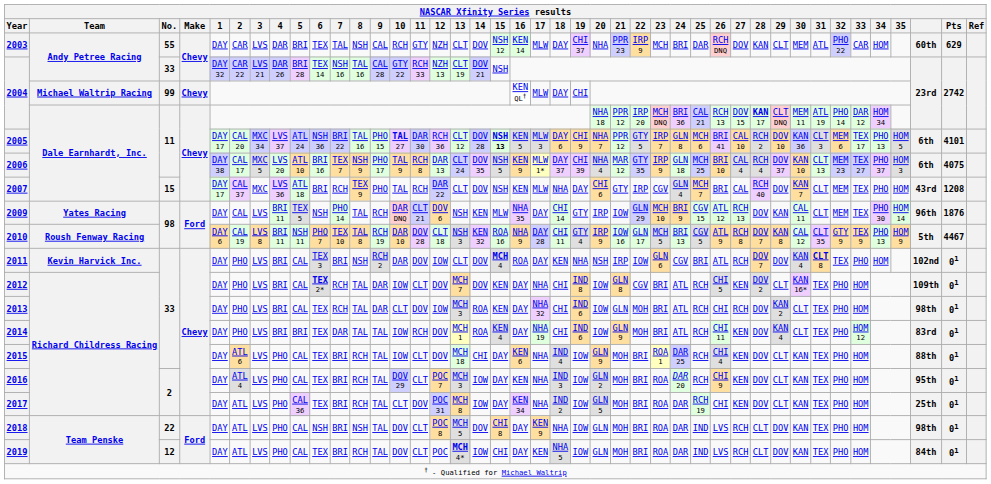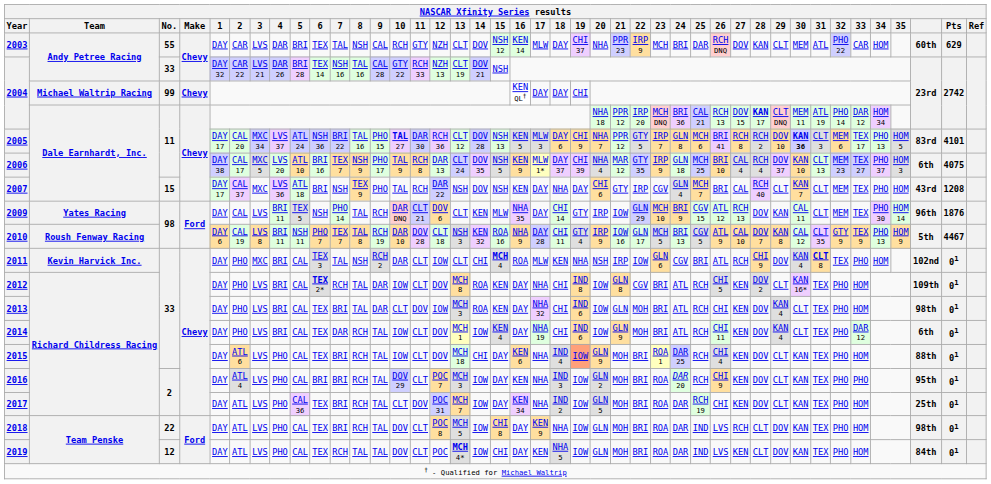2004 / 99 | 17: MLW -> DAY
2005 | 15: bold -> normal
2005 | 27: CAL 10 -> RCH 8
2005 | 30: normal -> bold
2005 | column 40: 6th -> 83rd
2007 | 7: RCH -> NSH
2007 | 13: CLT -> NSH
2007 | 17: MLW -> DAY
2007 | 29: DOV -> CLT
2009 | 13: NSH -> CLT
2010 | 7: TEX 10 -> TEX 7
2010 | 27: RCH 8 -> CAL 10
2011 | 3: LVS -> MXC
2011 | 7: BRI -> TAL
2011 | 11: DOV -> CLT
2011 | 14: DOV -> CHI
2011 | 17: DAY -> MLW
2011 | 28: DOV 7 -> CHI 9
2012 | 13: MCH 7 -> MCH 8
2012 | 14: DOV -> ROA
2013 | 7: RCH -> BRI
2013 | 27: RCH -> KEN
2013 | 29: KAN 2 -> KAN 4
2014 | 5: BRI -> CAL
2014 | 8: TAL -> RCH
2014 | 11: RCH -> CLT
2014 | 14: ROA -> IOW
2014 | 33: HOM 12 -> DAR 12
2014 | column 40: 83rd -> 6th
2015 | 19: no background -> lightsalmon background
2016 | 6: TEX -> BRI
2016 | 33: HOM -> PHO
2017 | 13: MCH 8 -> MCH 7
2018 | 6: NSH -> TEX
2018 | 8: NSH -> RCH
2018 | 14: DOV -> IOW
2019 | 7: BRI -> RCH
2019 | 8: RCH -> TAL
2019 | 27: RCH -> KEN
